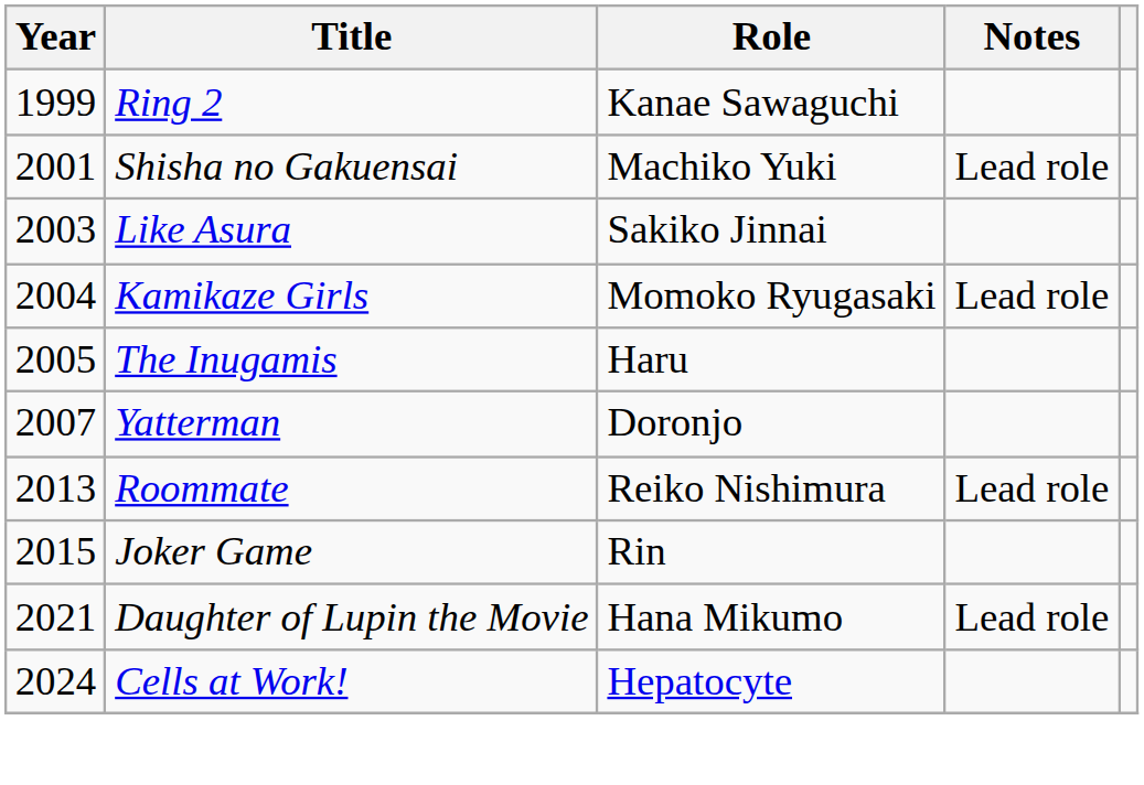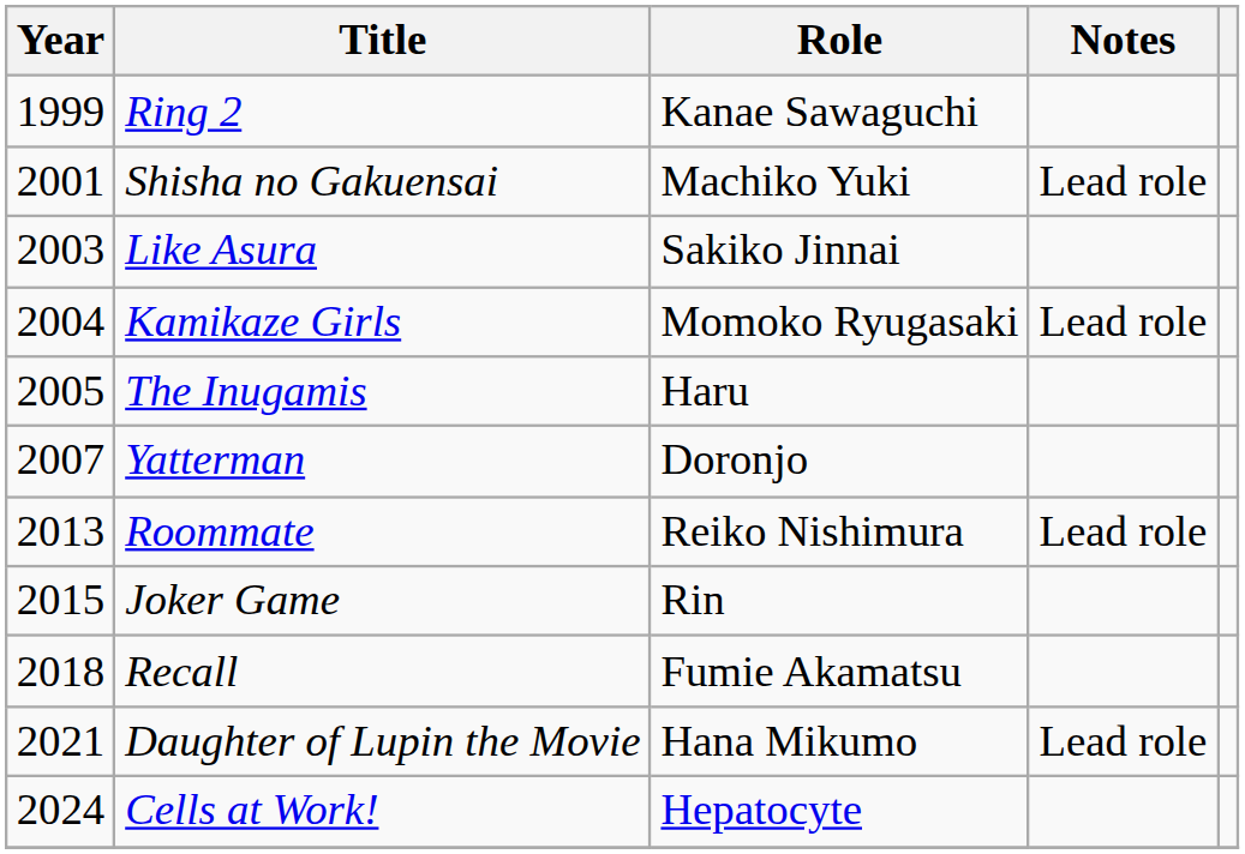+ row: 2018 | Recall | Fumie Akamatsu
